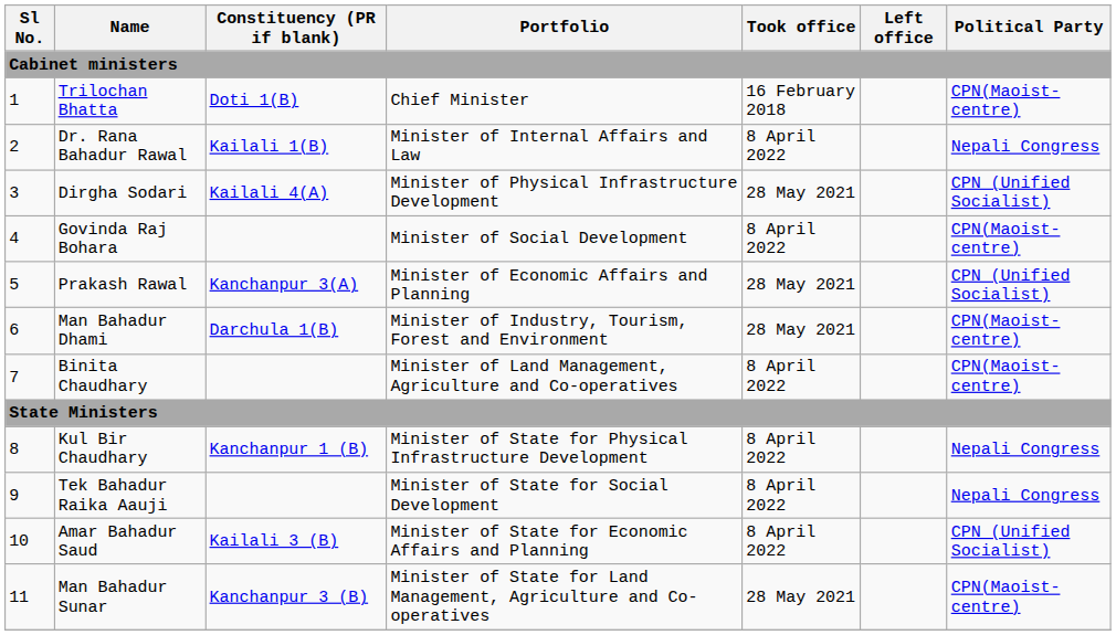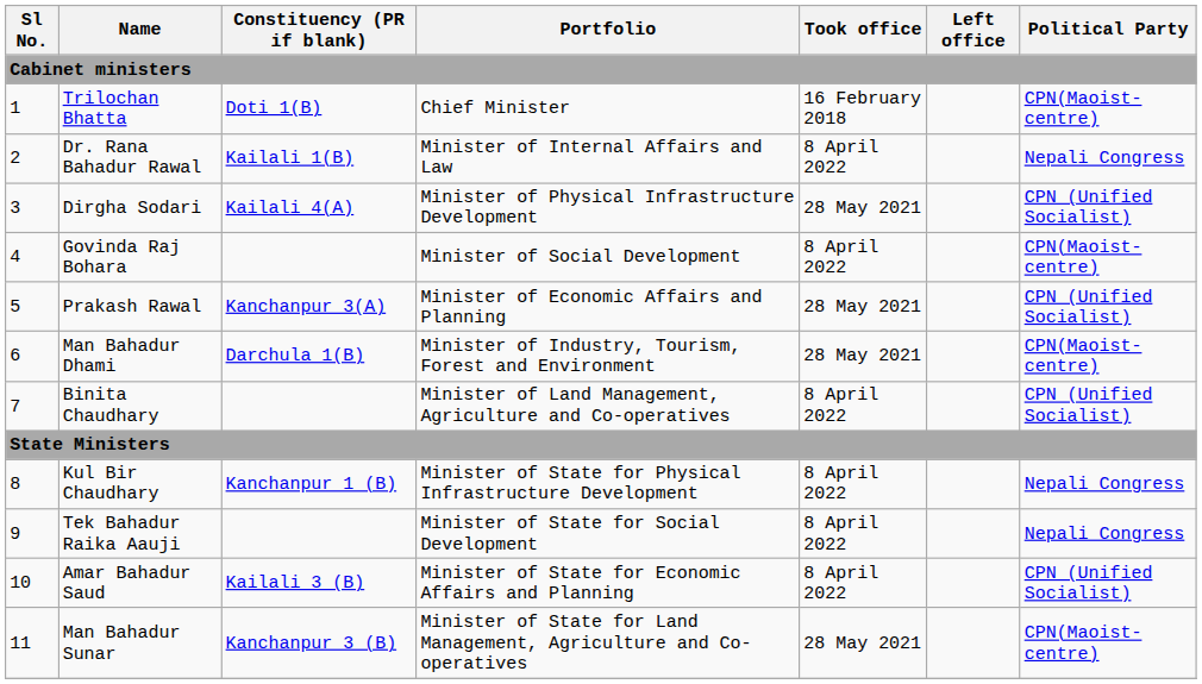Binita Chaudhary | Political Party: CPN(Maoist-centre) -> CPN (Unified Socialist)
